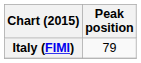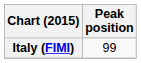Italy (FIMI) | Peak position: 79 -> 99
